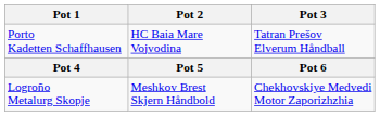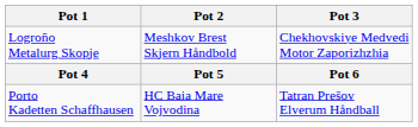rows swapped: Logroño Metalurg Skopje <-> Porto Kadetten Schaffhausen
